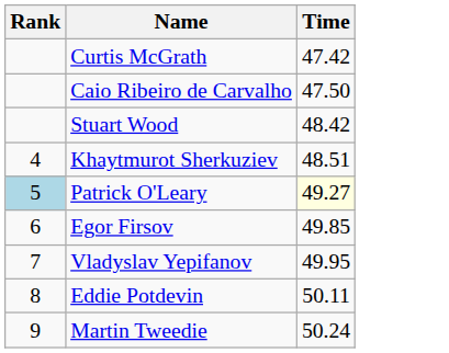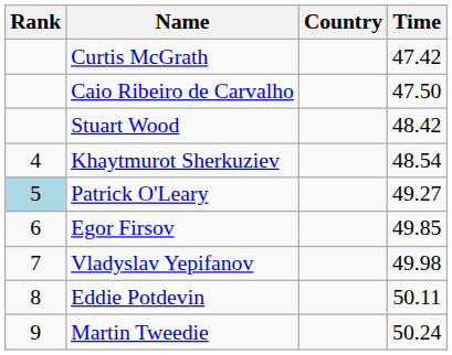+ column: Country
Khaytmurot Sherkuziev | Time: 48.51 -> 48.54
Patrick O'Leary | Time: lightyellow background -> no background
Vladyslav Yepifanov | Time: 49.95 -> 49.98
